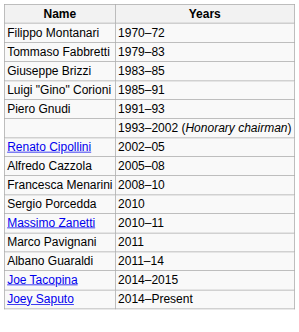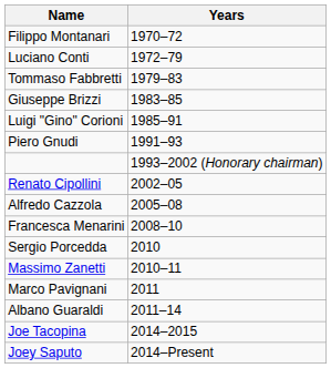+ row: Luciano Conti | 1972–79
